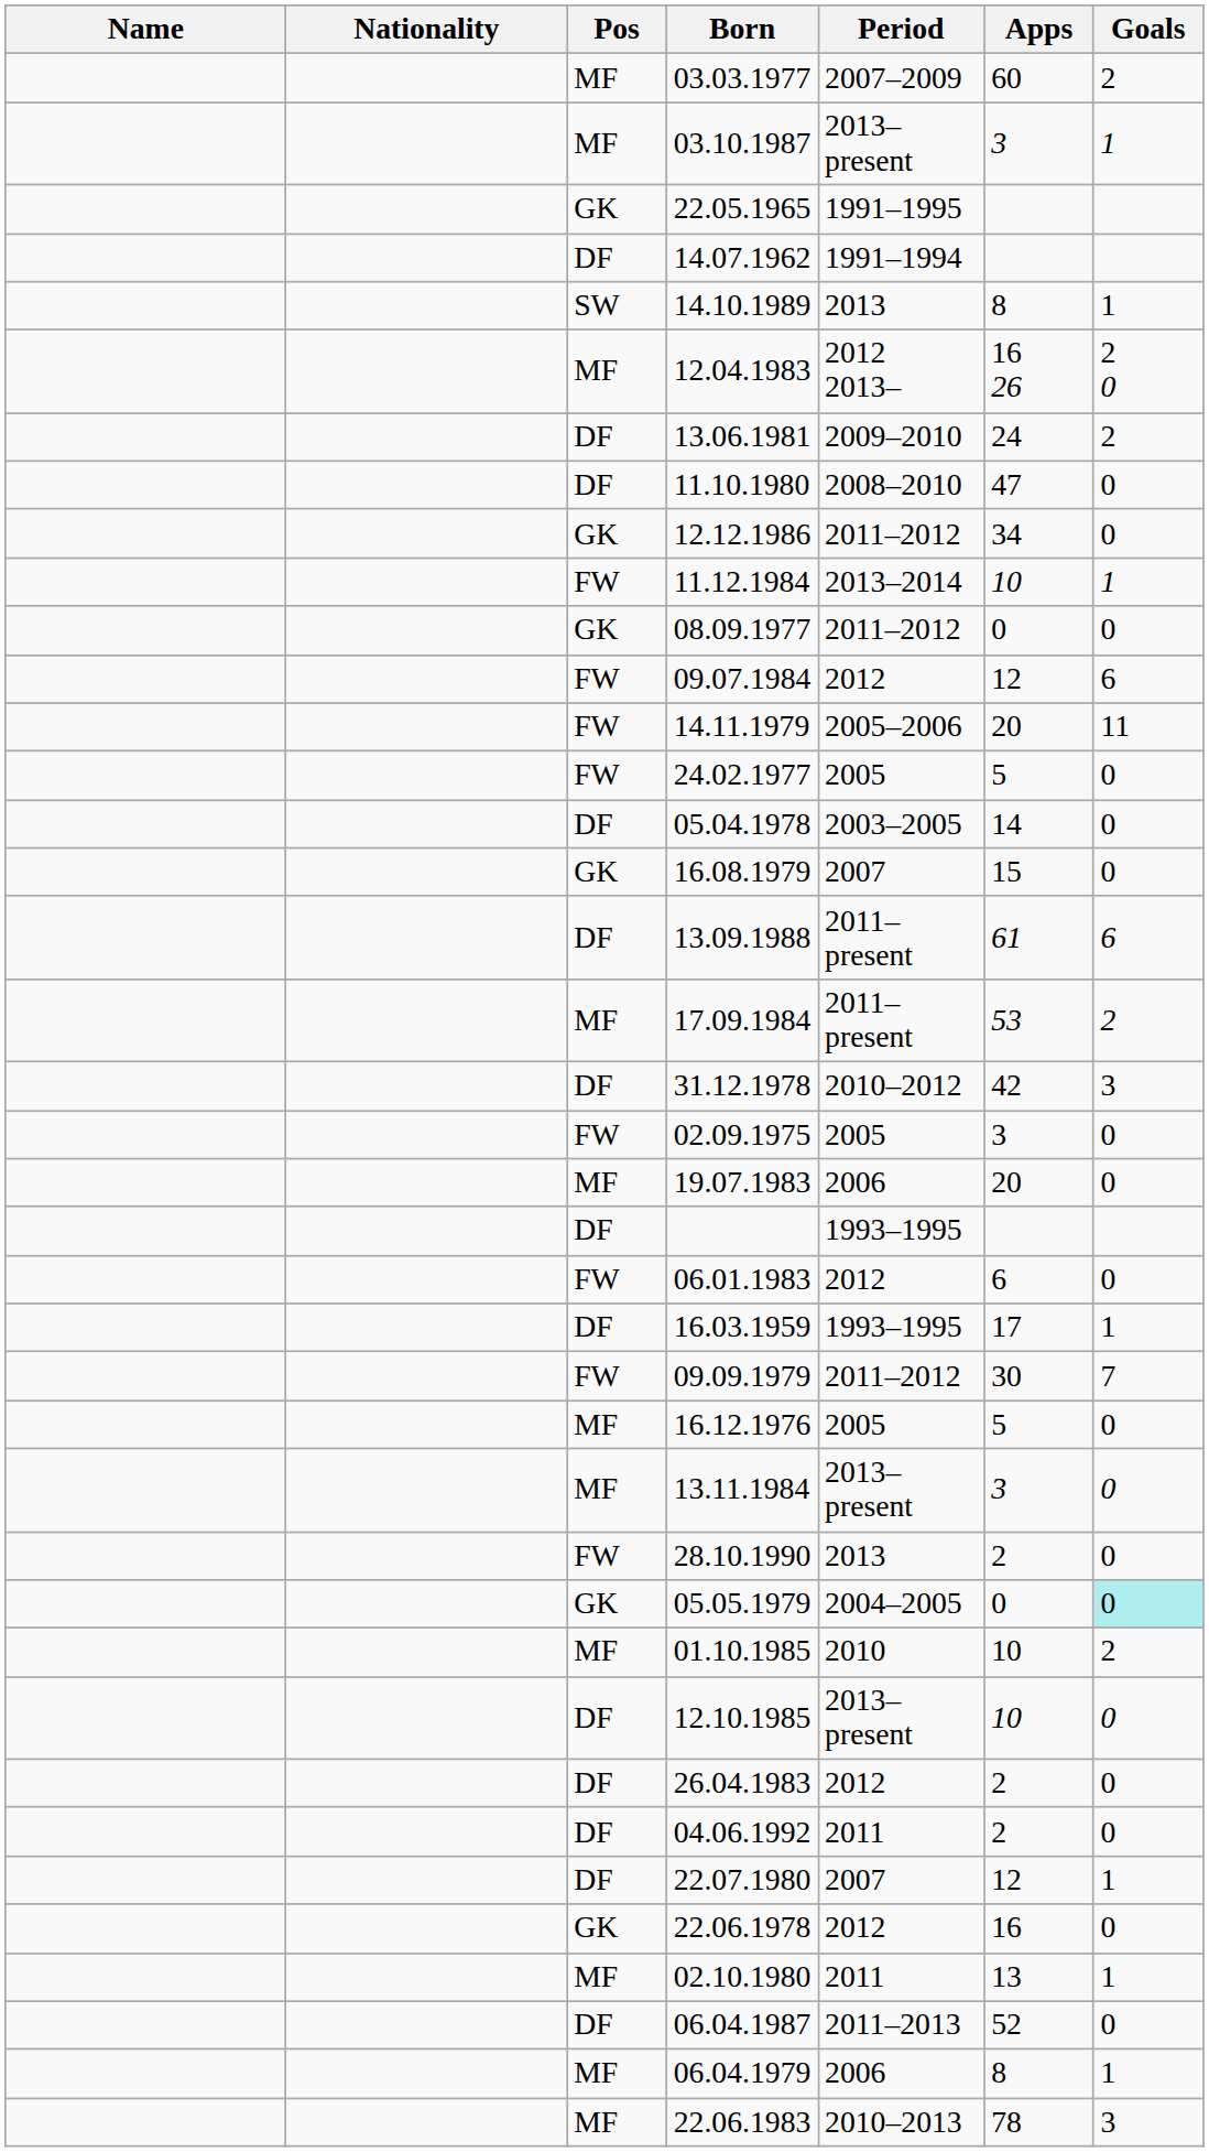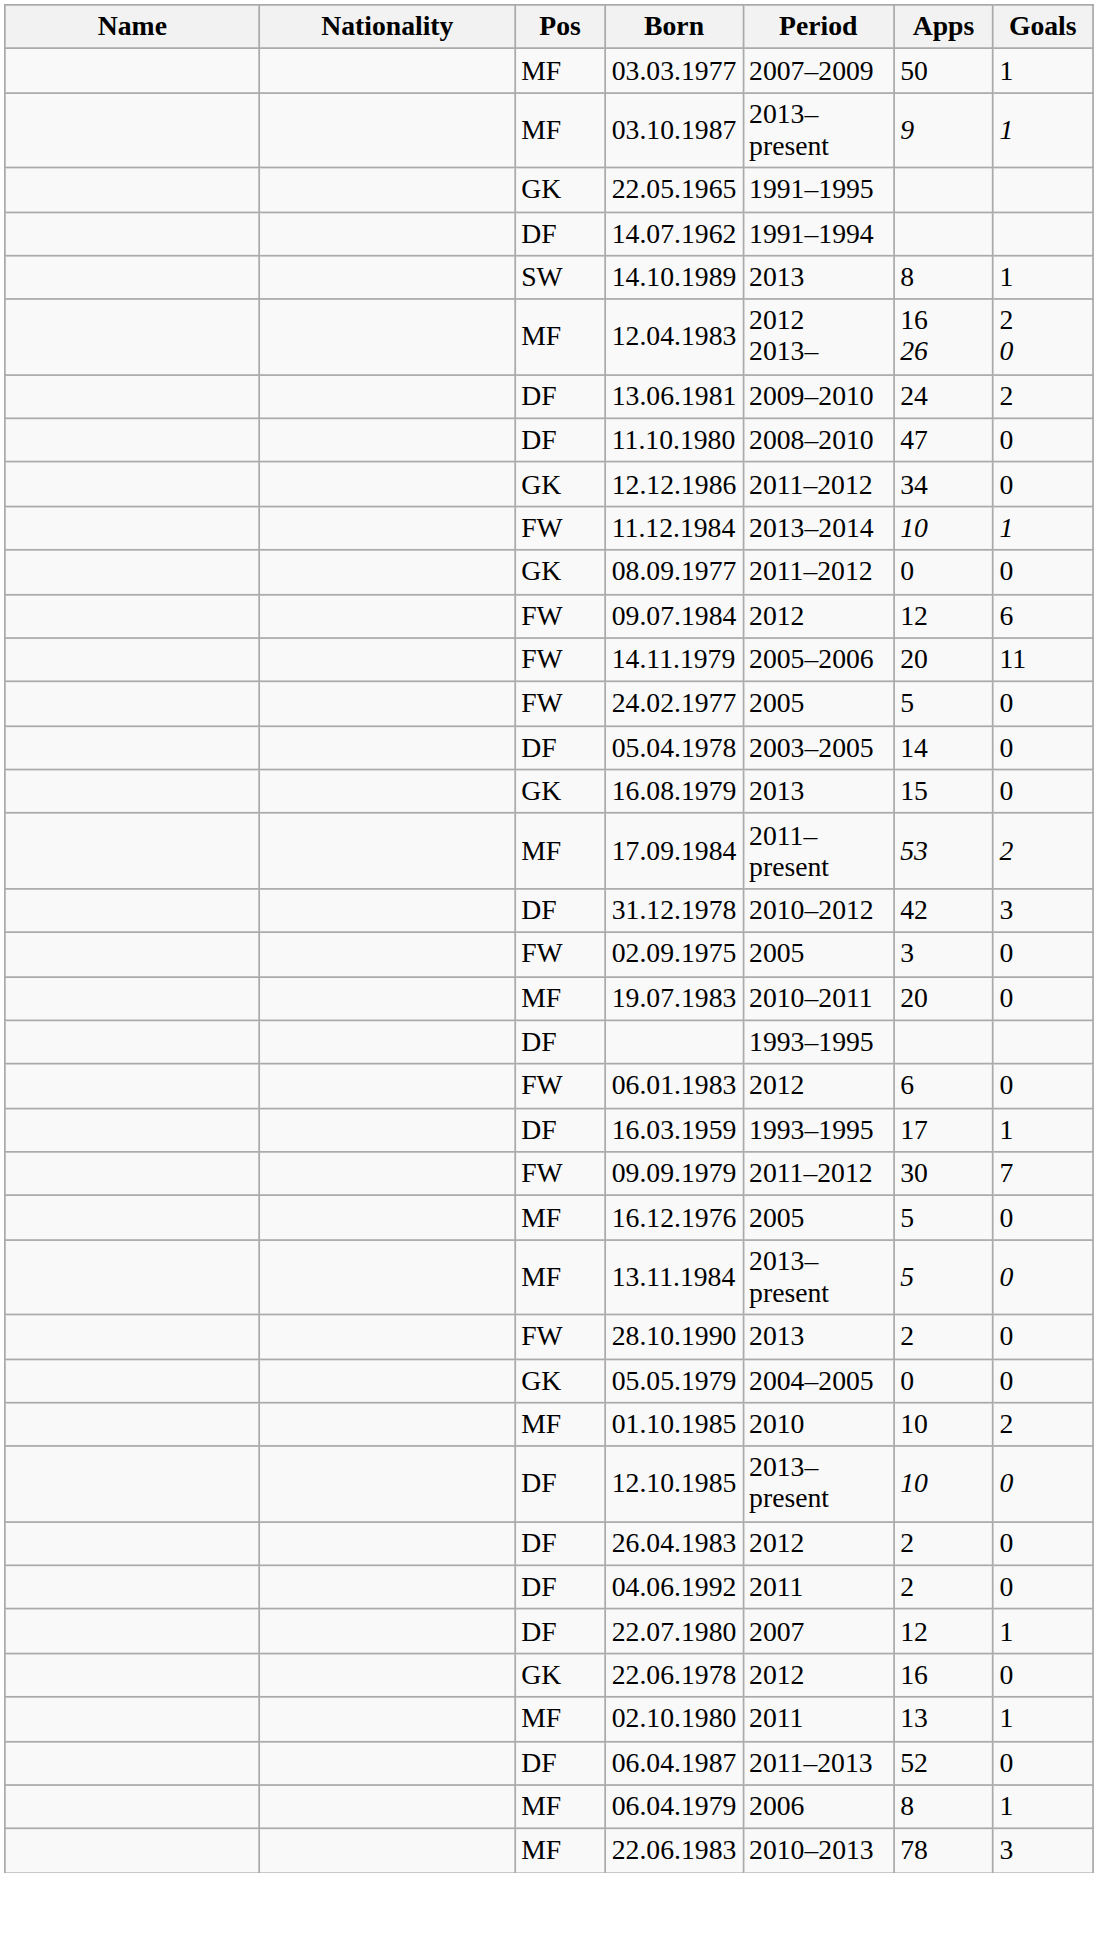03.03.1977 | Apps: 60 -> 50
03.03.1977 | Goals: 2 -> 1
03.10.1987 | Apps: 3 -> 9
16.08.1979 | Period: 2007 -> 2013
- row: DF | 13.09.1988 | 2011–present | 61 | 6
19.07.1983 | Period: 2006 -> 2010–2011
13.11.1984 | Apps: 3 -> 5
05.05.1979 | Goals: paleturquoise background -> no background
